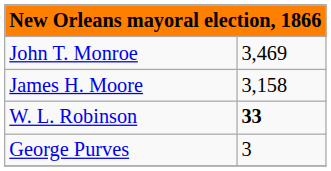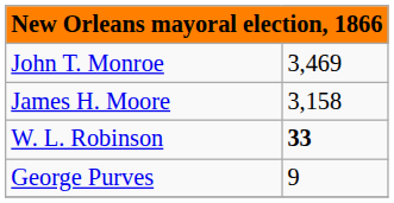George Purves | column 2: 3 -> 9
